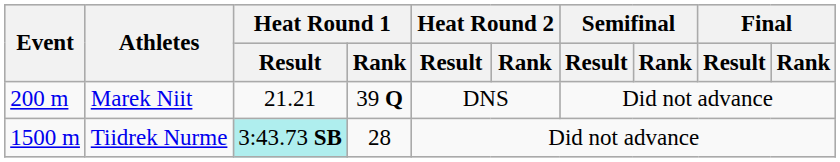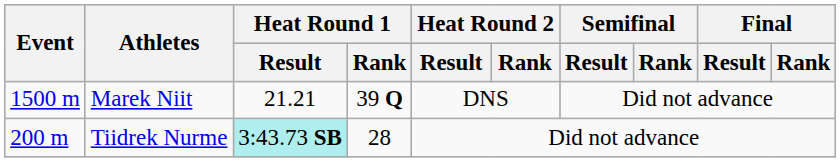Marek Niit | Event: 200 m -> 1500 m
Tiidrek Nurme | Event: 1500 m -> 200 m
